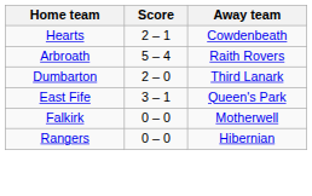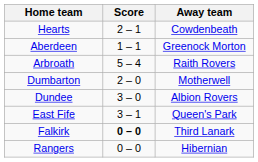+ row: Aberdeen | 1 – 1 | Greenock Morton
Dumbarton | Away team: Third Lanark -> Motherwell
+ row: Dundee | 3 – 0 | Albion Rovers
Falkirk | Score: normal -> bold
Falkirk | Away team: Motherwell -> Third Lanark
